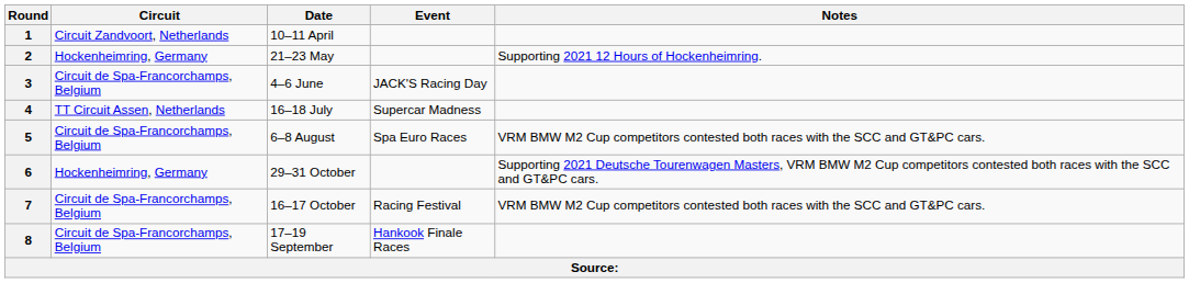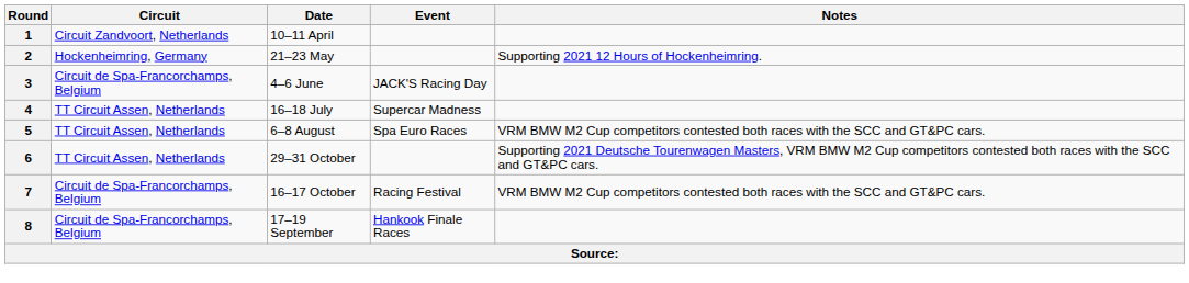5 | Circuit: Circuit de Spa-Francorchamps, Belgium -> TT Circuit Assen, Netherlands
6 | Circuit: Hockenheimring, Germany -> TT Circuit Assen, Netherlands
